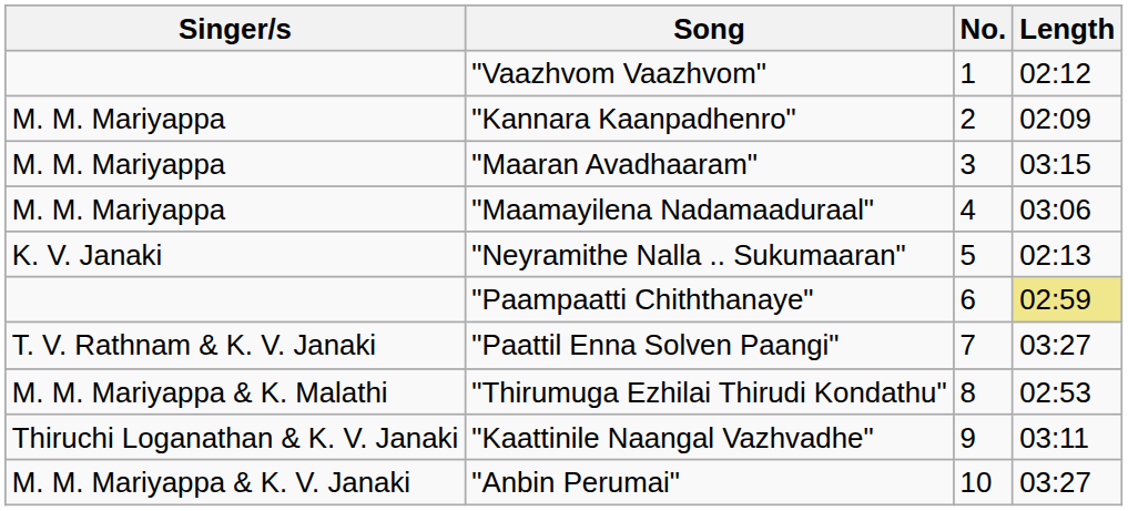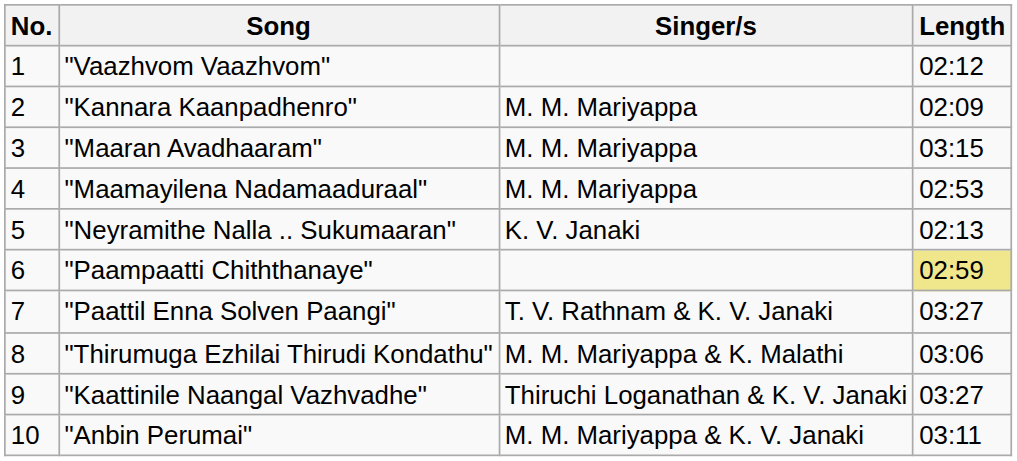columns swapped: No. <-> Singer/s
"Maamayilena Nadamaaduraal" | Length: 03:06 -> 02:53
"Thirumuga Ezhilai Thirudi Kondathu" | Length: 02:53 -> 03:06
"Kaattinile Naangal Vazhvadhe" | Length: 03:11 -> 03:27
"Anbin Perumai" | Length: 03:27 -> 03:11
